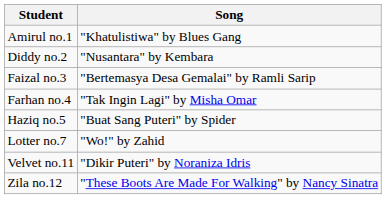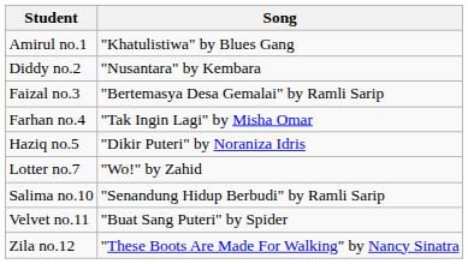Haziq no.5 | Song: "Buat Sang Puteri" by Spider -> "Dikir Puteri" by Noraniza Idris
+ row: Salima no.10 | "Senandung Hidup Berbudi" by Ramli Sarip
Velvet no.11 | Song: "Dikir Puteri" by Noraniza Idris -> "Buat Sang Puteri" by Spider
